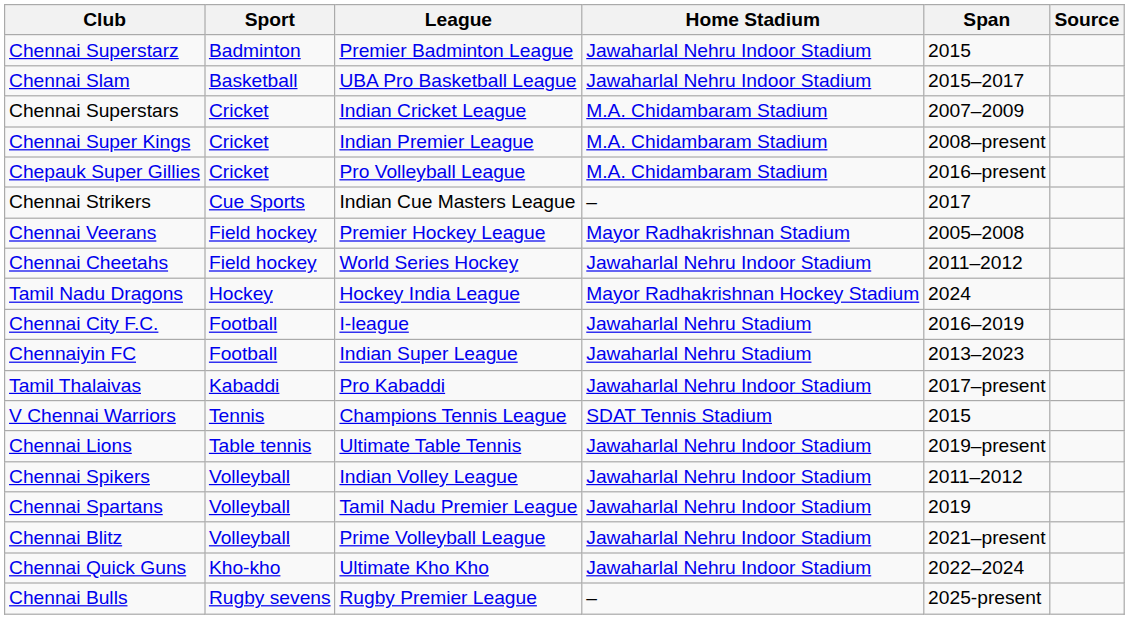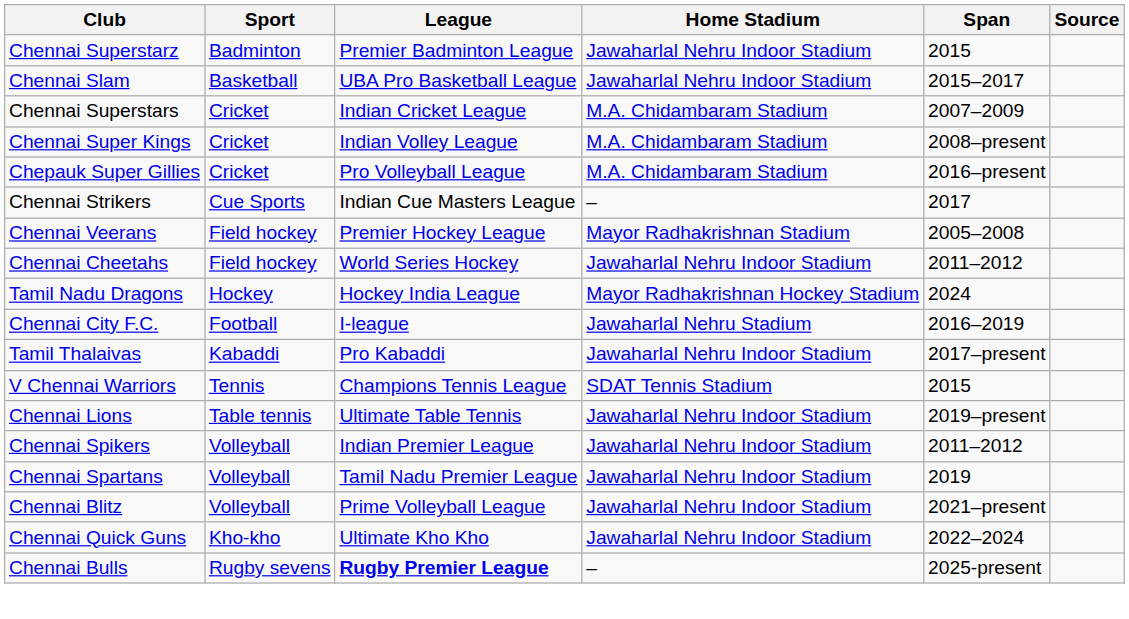Chennai Super Kings | League: Indian Premier League -> Indian Volley League
- row: Chennaiyin FC | Football | Indian Super League | Jawaharlal Nehru Stadium | 2013–2023
Chennai Spikers | League: Indian Volley League -> Indian Premier League
Chennai Bulls | League: normal -> bold
